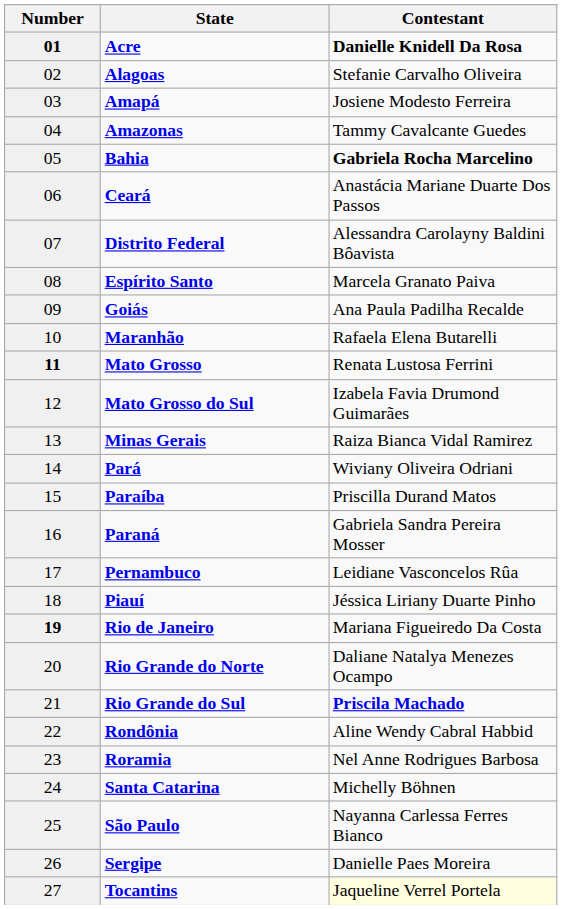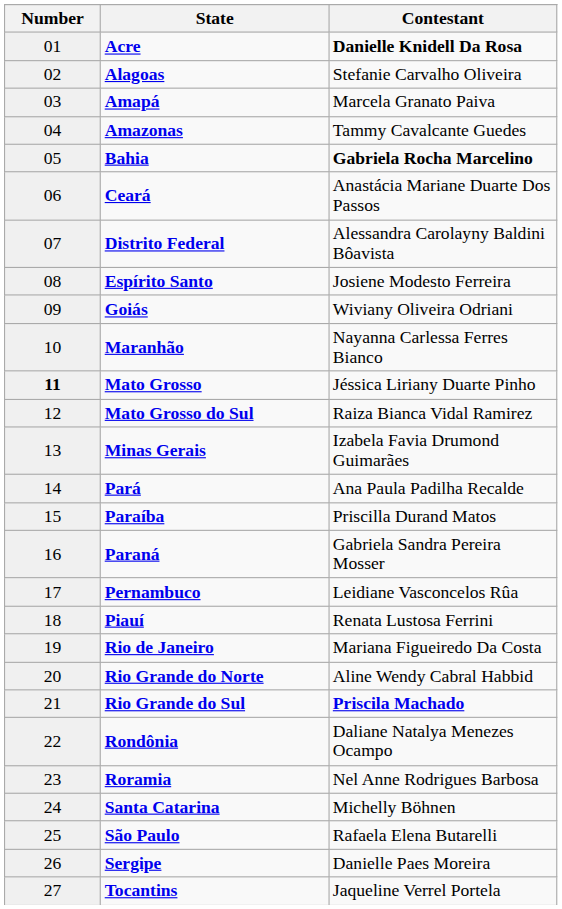Acre | Number: bold -> normal
Amapá | Contestant: Josiene Modesto Ferreira -> Marcela Granato Paiva
Espírito Santo | Contestant: Marcela Granato Paiva -> Josiene Modesto Ferreira
Goiás | Contestant: Ana Paula Padilha Recalde -> Wiviany Oliveira Odriani
Maranhão | Contestant: Rafaela Elena Butarelli -> Nayanna Carlessa Ferres Bianco
Mato Grosso | Contestant: Renata Lustosa Ferrini -> Jéssica Liriany Duarte Pinho
Mato Grosso do Sul | Contestant: Izabela Favia Drumond Guimarães -> Raiza Bianca Vidal Ramirez
Minas Gerais | Contestant: Raiza Bianca Vidal Ramirez -> Izabela Favia Drumond Guimarães
Pará | Contestant: Wiviany Oliveira Odriani -> Ana Paula Padilha Recalde
Piauí | Contestant: Jéssica Liriany Duarte Pinho -> Renata Lustosa Ferrini
Rio de Janeiro | Number: bold -> normal
Rio Grande do Norte | Contestant: Daliane Natalya Menezes Ocampo -> Aline Wendy Cabral Habbid
Rondônia | Contestant: Aline Wendy Cabral Habbid -> Daliane Natalya Menezes Ocampo
São Paulo | Contestant: Nayanna Carlessa Ferres Bianco -> Rafaela Elena Butarelli
Tocantins | Contestant: lightyellow background -> no background
